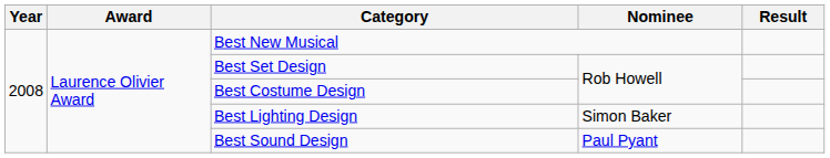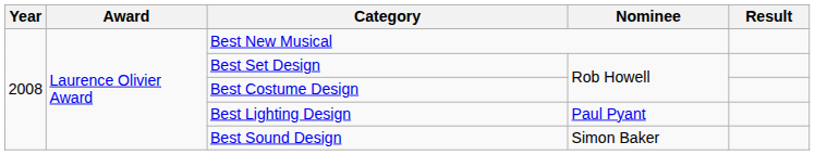Best Lighting Design | Nominee: Simon Baker -> Paul Pyant
Best Sound Design | Nominee: Paul Pyant -> Simon Baker
